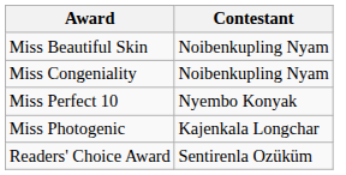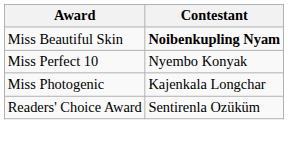Miss Beautiful Skin | Contestant: normal -> bold
- row: Miss Congeniality | Noibenkupling Nyam
